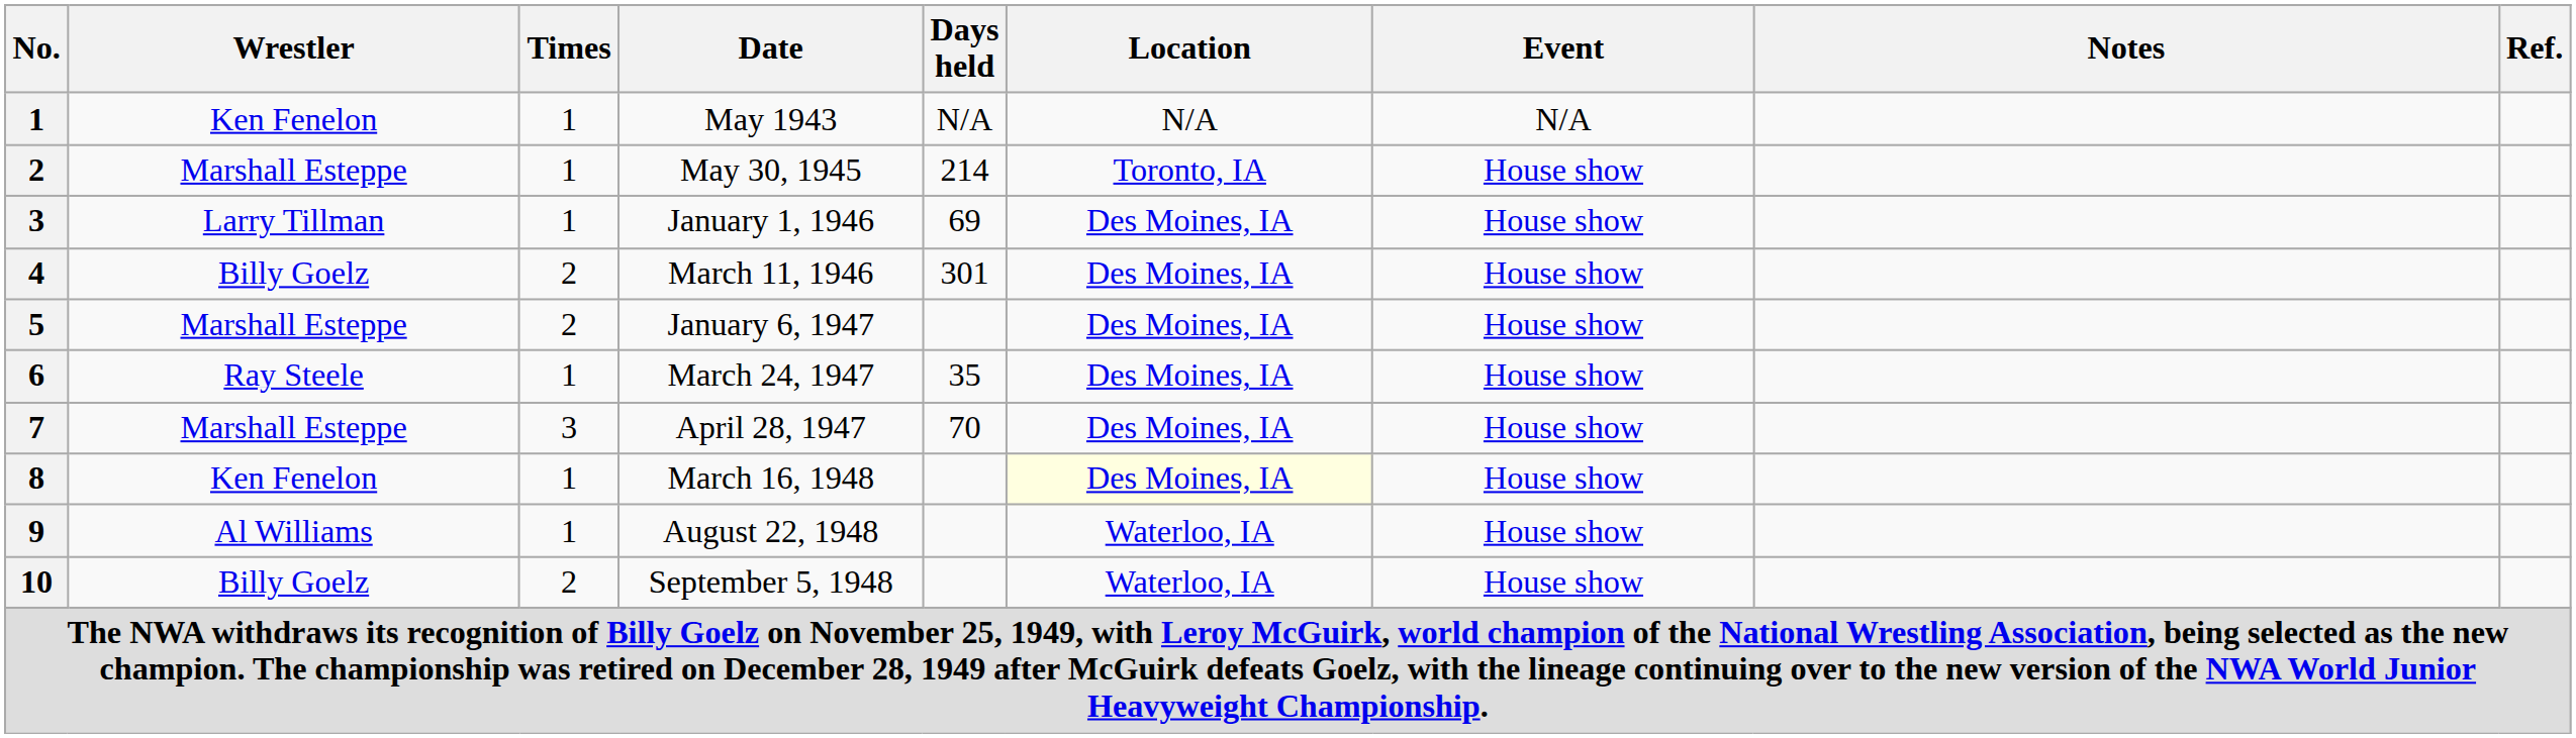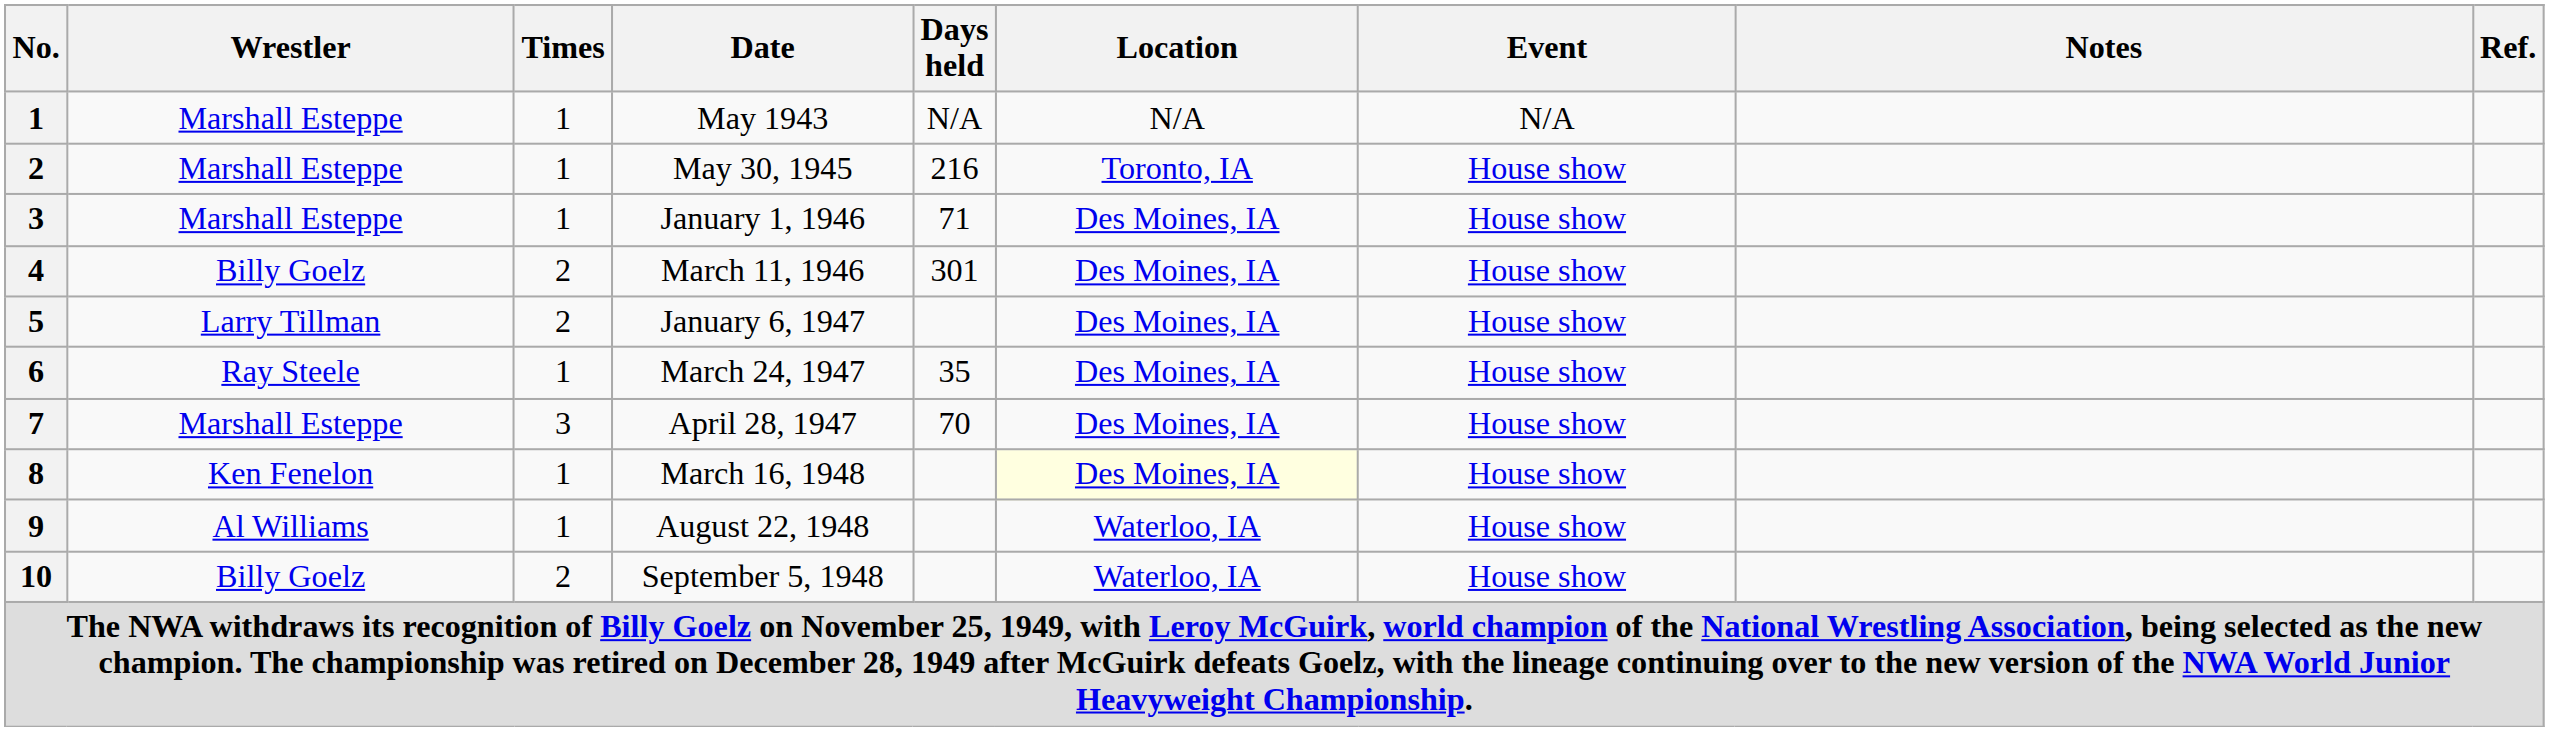May 1943 | Wrestler: Ken Fenelon -> Marshall Esteppe
May 30, 1945 | Days held: 214 -> 216
January 1, 1946 | Wrestler: Larry Tillman -> Marshall Esteppe
January 1, 1946 | Days held: 69 -> 71
January 6, 1947 | Wrestler: Marshall Esteppe -> Larry Tillman
